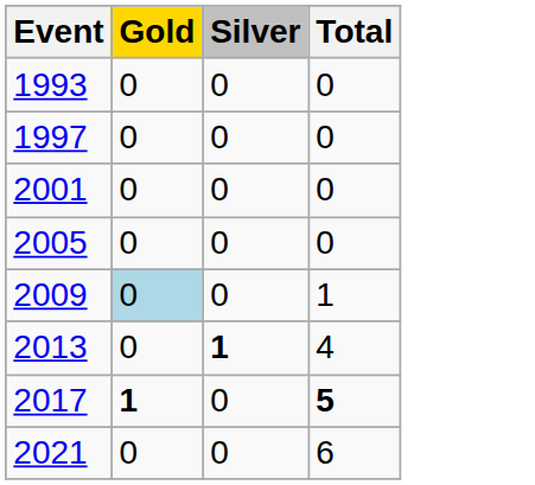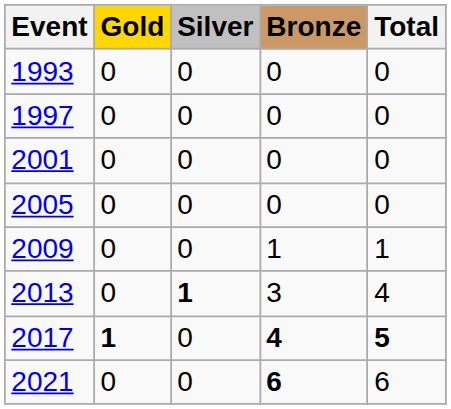+ column: Bronze | 0 | 0 | 0 | 0 | 1 | 3 | 4 | 6
2009 | Gold: lightblue background -> no background
